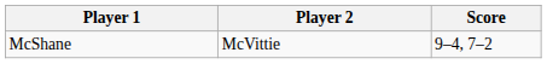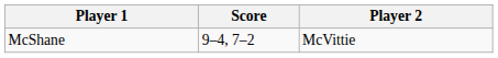columns swapped: Player 2 <-> Score
